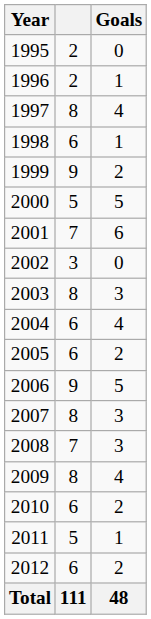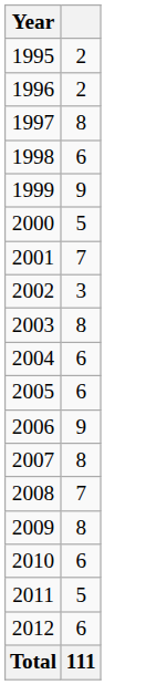- column: Goals | 0 | 1 | 4 | 1 | 2 | 5 | 6 | 0 | 3 | 4 | 2 | 5 | 3 | 3 | 4 | 2 | 1 | 2 | 48
